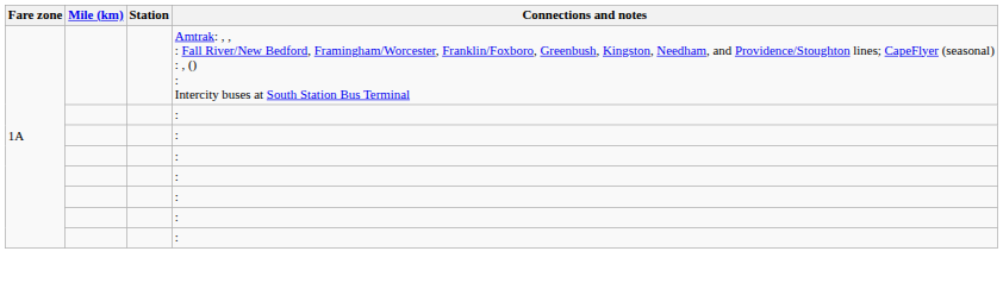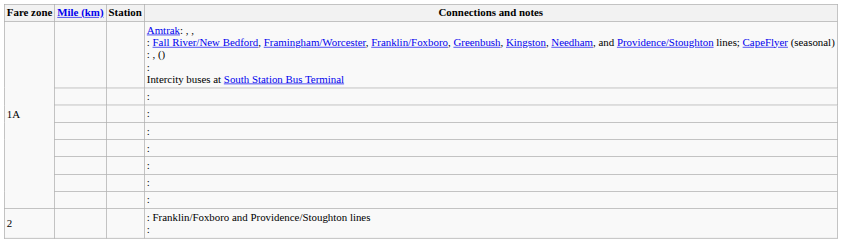+ row: 2 | : Franklin/Foxboro and Providence/Stoughton lines :
